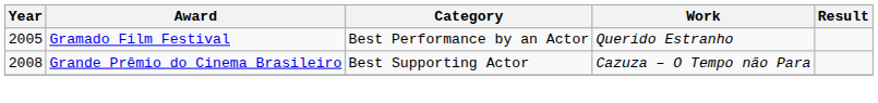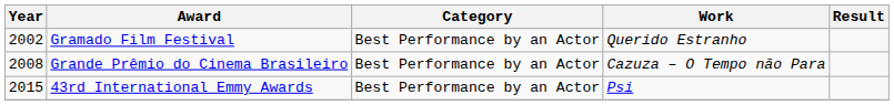Gramado Film Festival | Year: 2005 -> 2002
Grande Prêmio do Cinema Brasileiro | Category: Best Supporting Actor -> Best Performance by an Actor
+ row: 2015 | 43rd International Emmy Awards | Best Performance by an Actor | Psi
